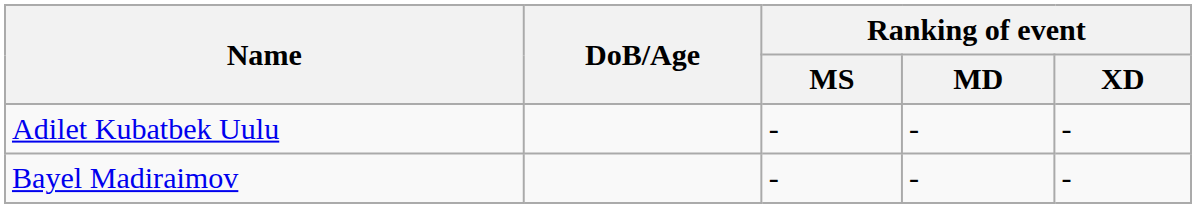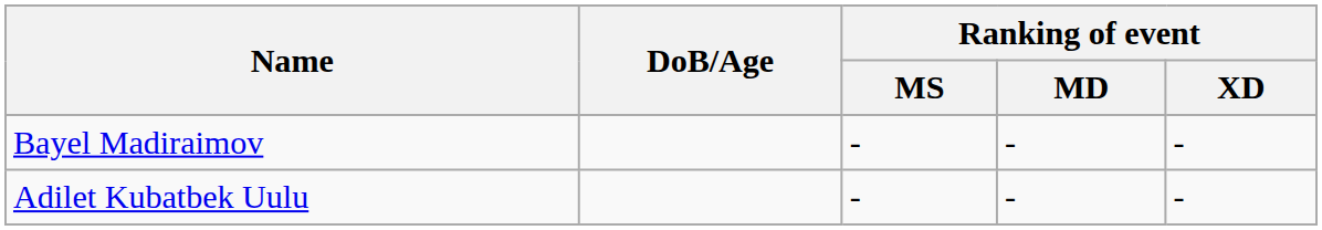rows swapped: Adilet Kubatbek Uulu <-> Bayel Madiraimov
